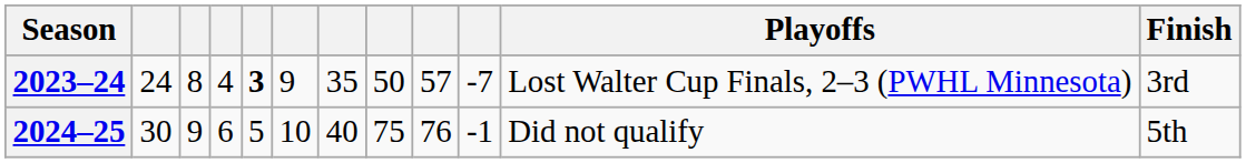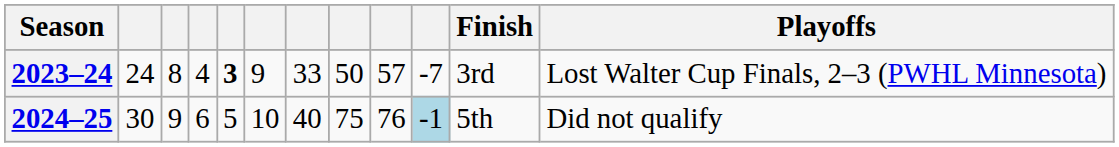columns swapped: Finish <-> Playoffs
2023–24 | column 7: 35 -> 33
2024–25 | column 10: no background -> lightblue background
